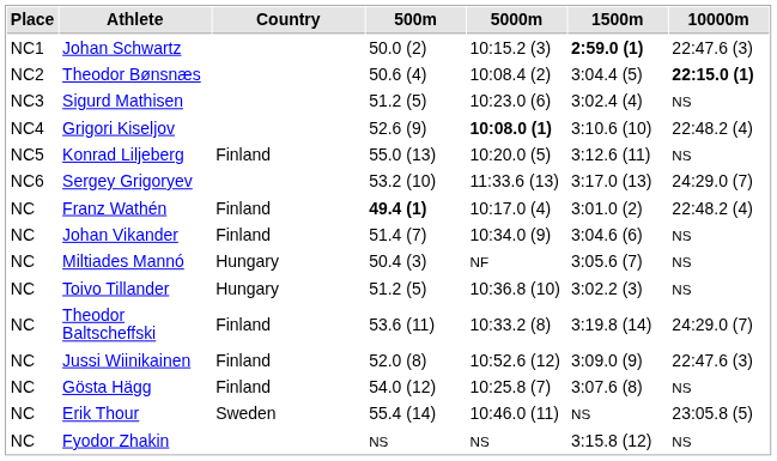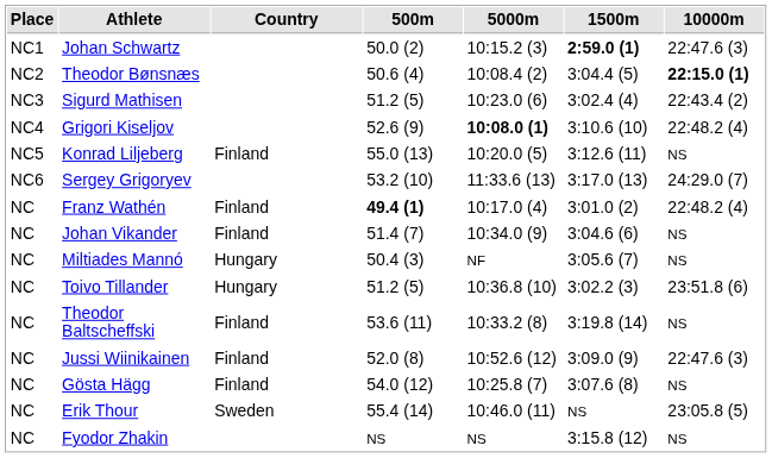Sigurd Mathisen | 10000m: NS -> 22:43.4 (2)
Toivo Tillander | 10000m: NS -> 23:51.8 (6)
Theodor Baltscheffski | 10000m: 24:29.0 (7) -> NS
